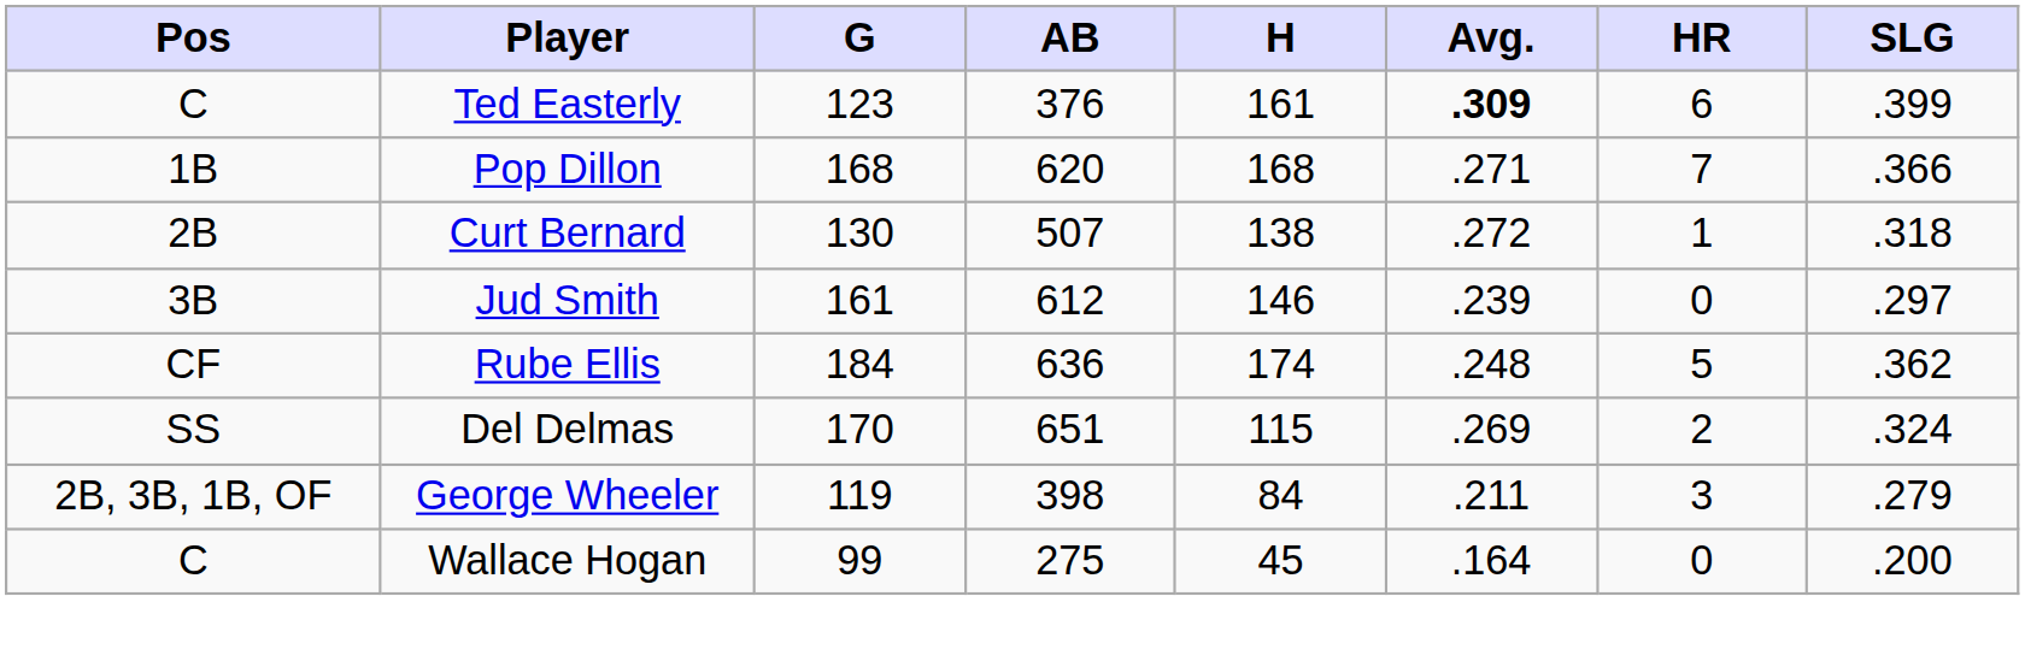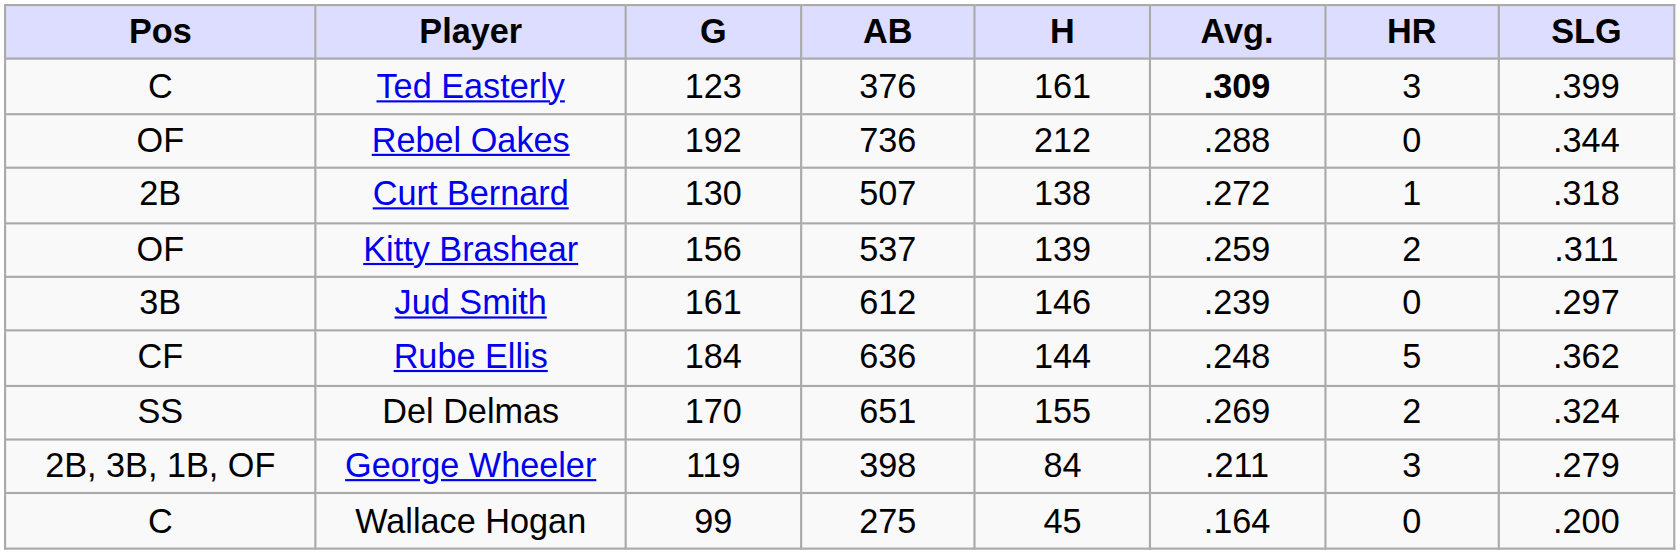Ted Easterly | HR: 6 -> 3
+ row: OF | Rebel Oakes | 192 | 736 | 212 | .288 | 0 | .344
- row: 1B | Pop Dillon | 168 | 620 | 168 | .271 | 7 | .366
+ row: OF | Kitty Brashear | 156 | 537 | 139 | .259 | 2 | .311
Rube Ellis | H: 174 -> 144
Del Delmas | H: 115 -> 155
